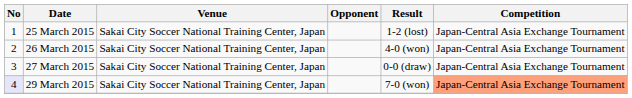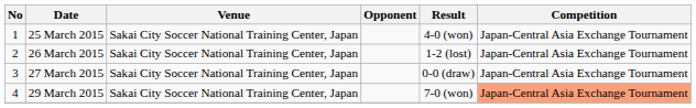25 March 2015 | Result: 1-2 (lost) -> 4-0 (won)
26 March 2015 | Result: 4-0 (won) -> 1-2 (lost)
29 March 2015 | No: lavender background -> no background
